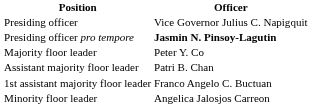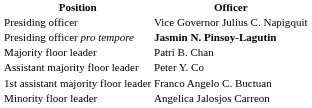Majority floor leader | Officer: Peter Y. Co -> Patri B. Chan
Assistant majority floor leader | Officer: Patri B. Chan -> Peter Y. Co
